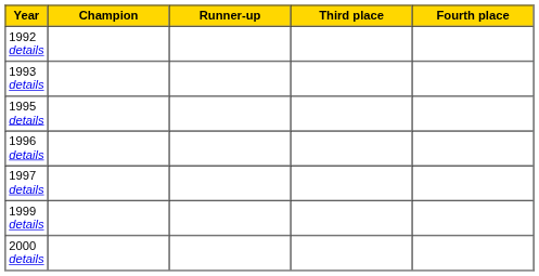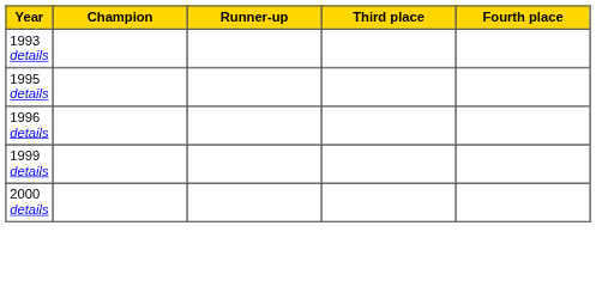- row: 1992 details
- row: 1997 details
